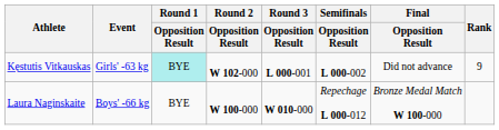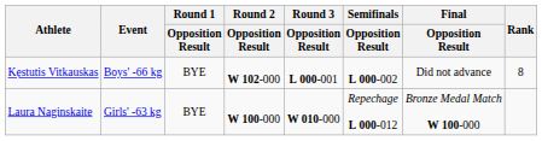Kęstutis Vitkauskas | Event: Girls' -63 kg -> Boys' -66 kg
Kęstutis Vitkauskas | Round 1 / Opposition Result: paleturquoise background -> no background
Kęstutis Vitkauskas | Rank: 9 -> 8
Laura Naginskaite | Event: Boys' -66 kg -> Girls' -63 kg
